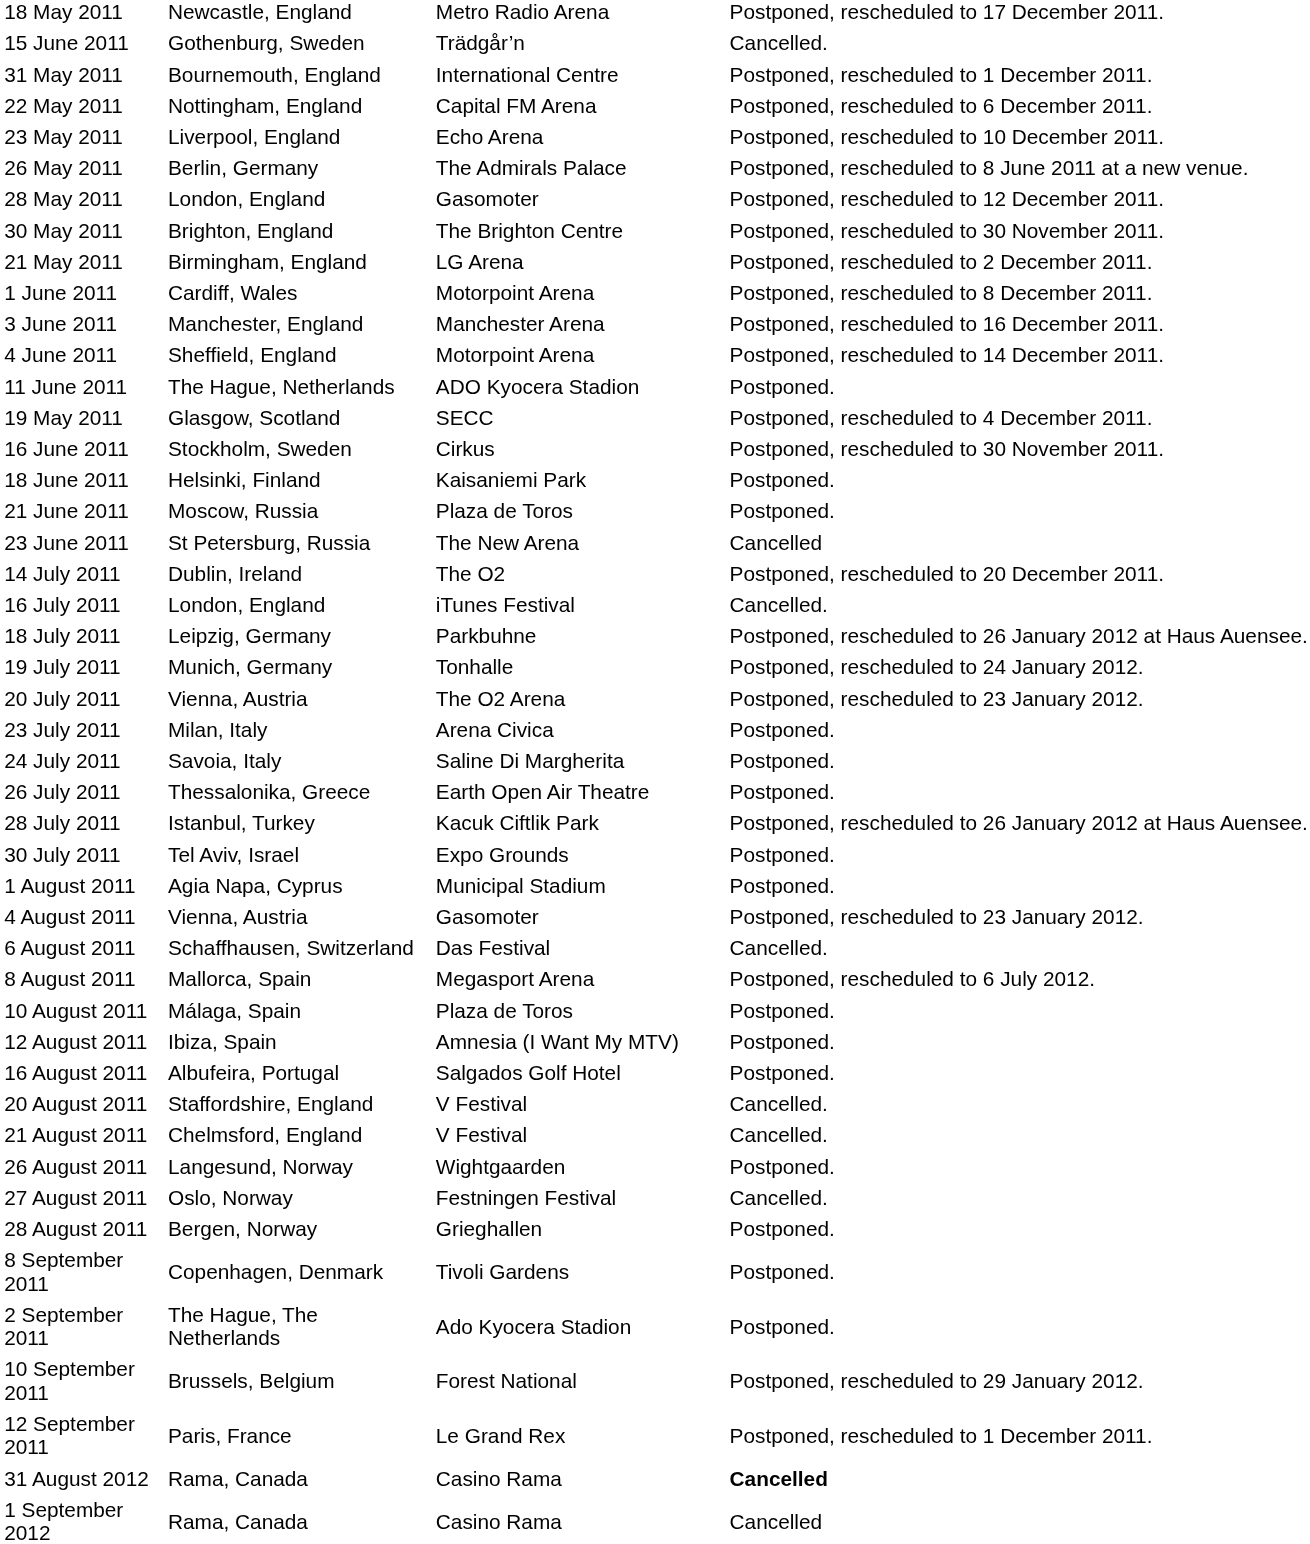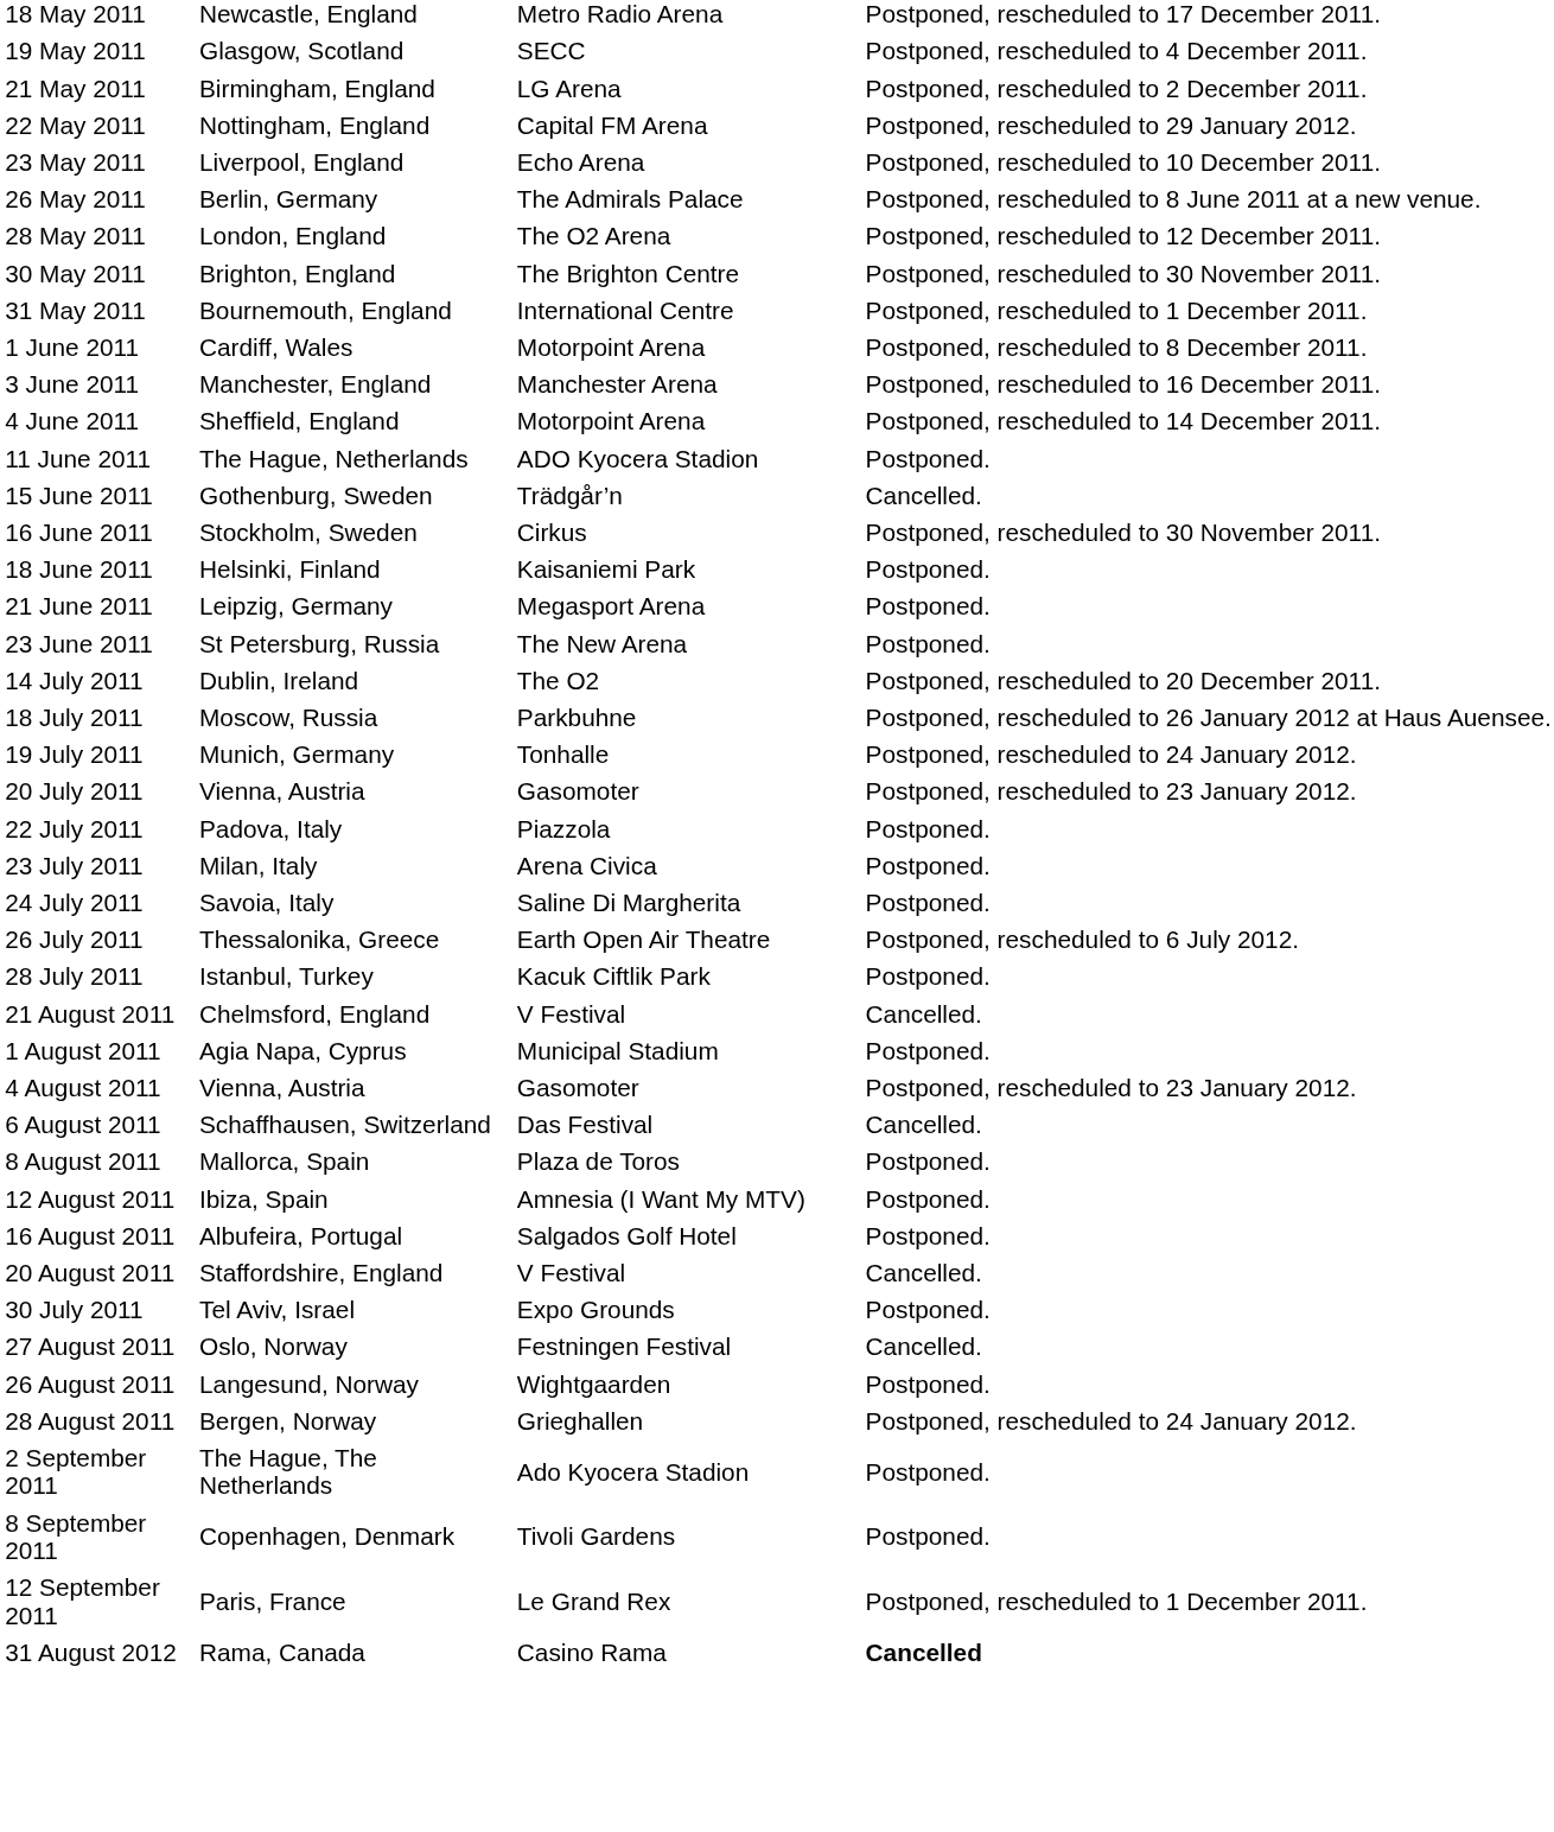rows swapped: 19 May 2011 <-> 15 June 2011
rows swapped: 21 May 2011 <-> 31 May 2011
22 May 2011 | column 4: Postponed, rescheduled to 6 December 2011. -> Postponed, rescheduled to 29 January 2012.
28 May 2011 | column 3: Gasomoter -> The O2 Arena
21 June 2011 | column 2: Moscow, Russia -> Leipzig, Germany
21 June 2011 | column 3: Plaza de Toros -> Megasport Arena
23 June 2011 | column 4: Cancelled -> Postponed.
- row: 16 July 2011 | London, England | iTunes Festival | Cancelled.
18 July 2011 | column 2: Leipzig, Germany -> Moscow, Russia
20 July 2011 | column 3: The O2 Arena -> Gasomoter
+ row: 22 July 2011 | Padova, Italy | Piazzola | Postponed.
26 July 2011 | column 4: Postponed. -> Postponed, rescheduled to 6 July 2012.
28 July 2011 | column 4: Postponed, rescheduled to 26 January 2012 at Haus Auensee. -> Postponed.
rows swapped: 30 July 2011 <-> 21 August 2011
8 August 2011 | column 3: Megasport Arena -> Plaza de Toros
8 August 2011 | column 4: Postponed, rescheduled to 6 July 2012. -> Postponed.
- row: 10 August 2011 | Málaga, Spain | Plaza de Toros | Postponed.
rows swapped: 26 August 2011 <-> 27 August 2011
28 August 2011 | column 4: Postponed. -> Postponed, rescheduled to 24 January 2012.
rows swapped: 2 September 2011 <-> 8 September 2011
- row: 10 September 2011 | Brussels, Belgium | Forest National | Postponed, rescheduled to 29 January 2012.
- row: 1 September 2012 | Rama, Canada | Casino Rama | Cancelled
